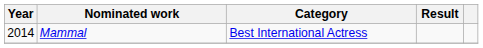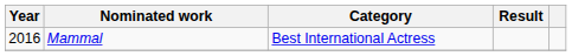Mammal | Year: 2014 -> 2016
